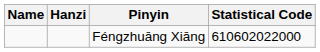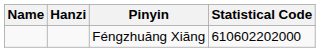Féngzhuāng Xiāng | Statistical Code: 610602022000 -> 610602202000
